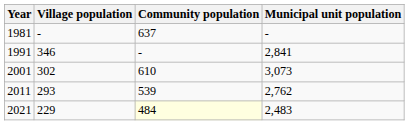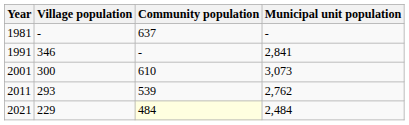2001 | Village population: 302 -> 300
2021 | Municipal unit population: 2,483 -> 2,484
